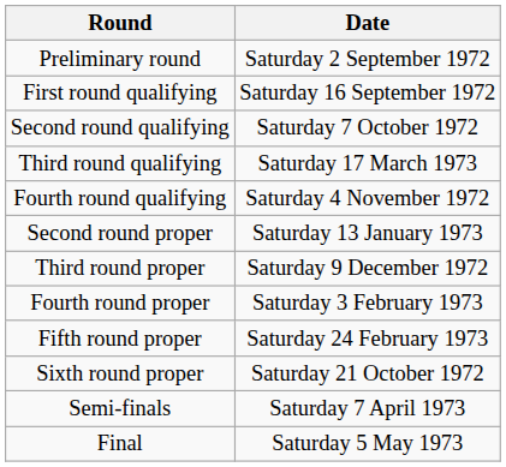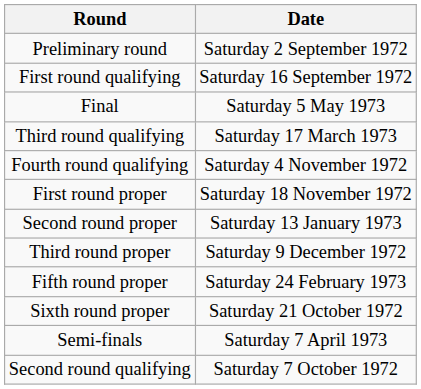rows swapped: Second round qualifying <-> Final
+ row: First round proper | Saturday 18 November 1972
- row: Fourth round proper | Saturday 3 February 1973
